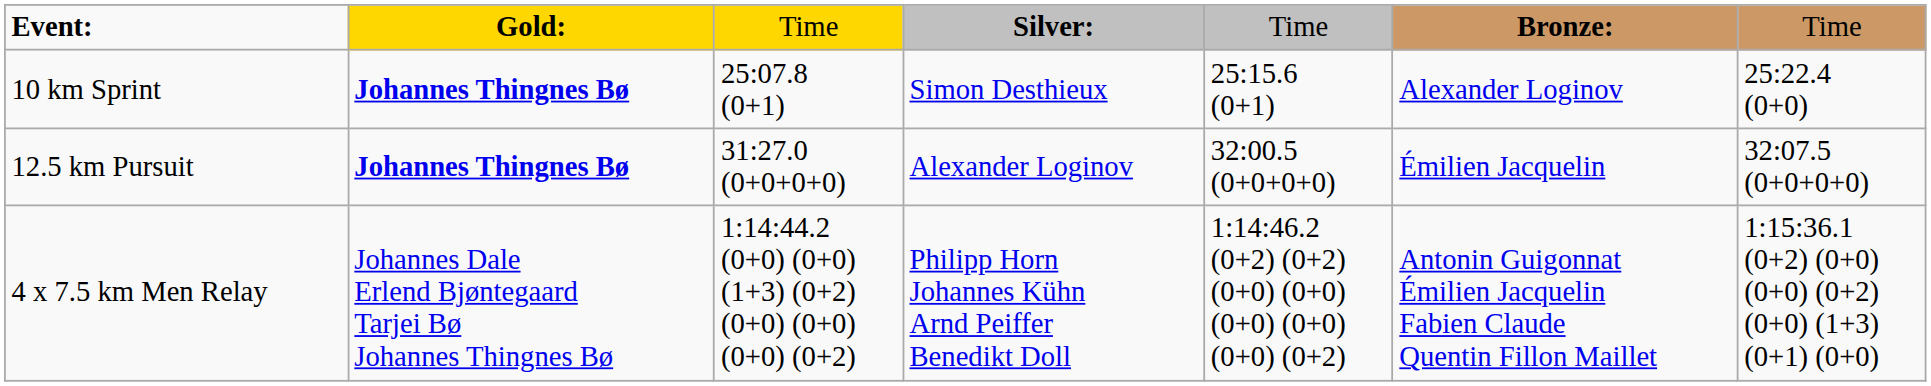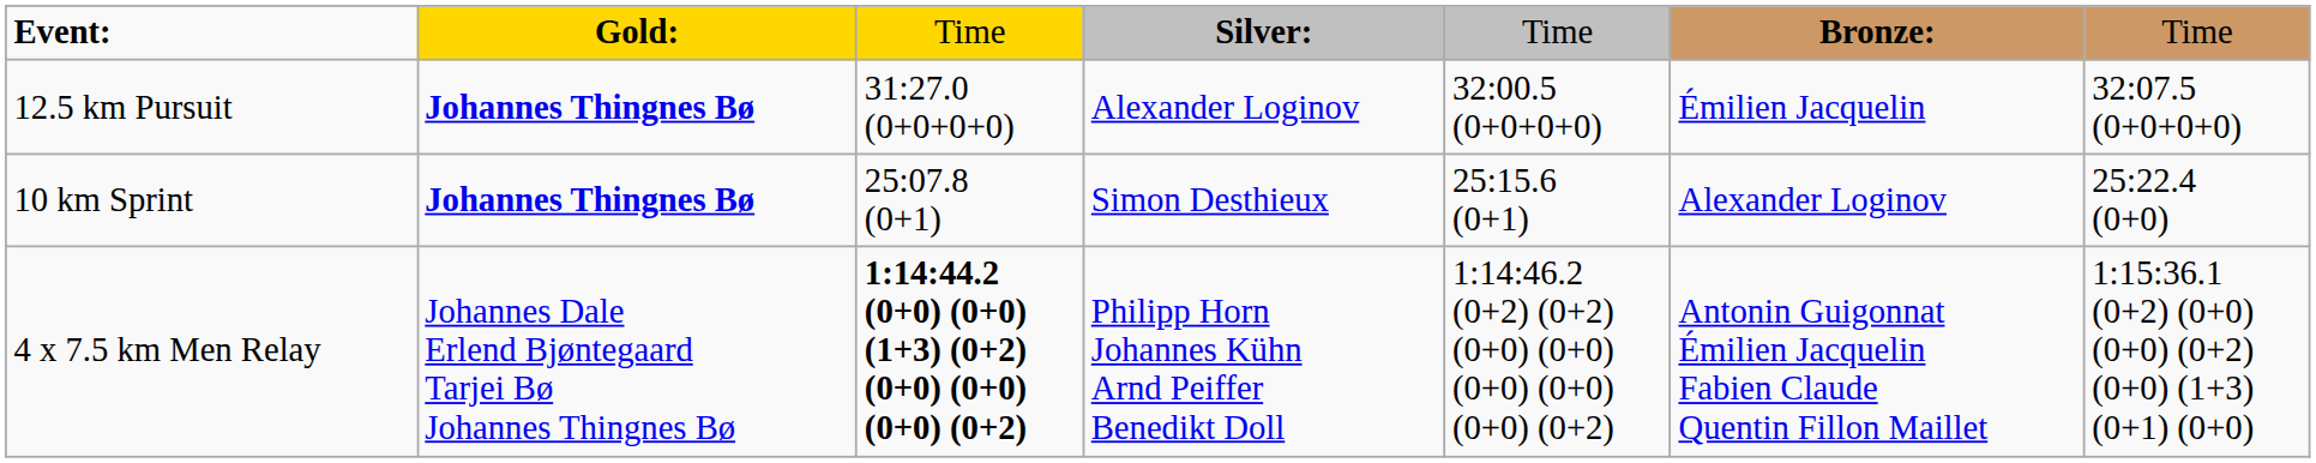rows swapped: 10 km Sprint <-> 12.5 km Pursuit
4 x 7.5 km Men Relay | column 3: normal -> bold
